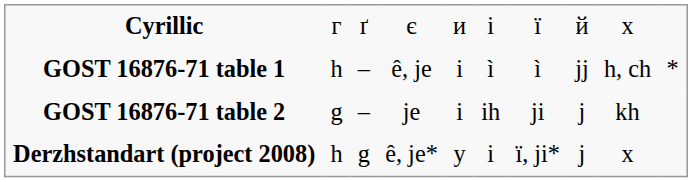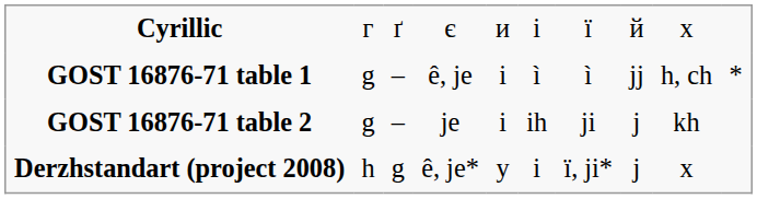GOST 16876-71 table 1 | column 2: h -> g
